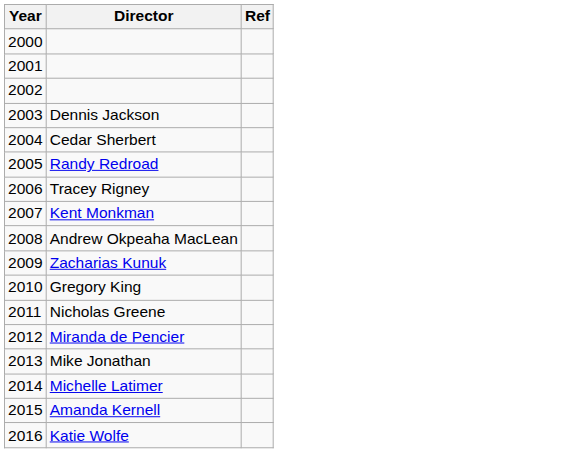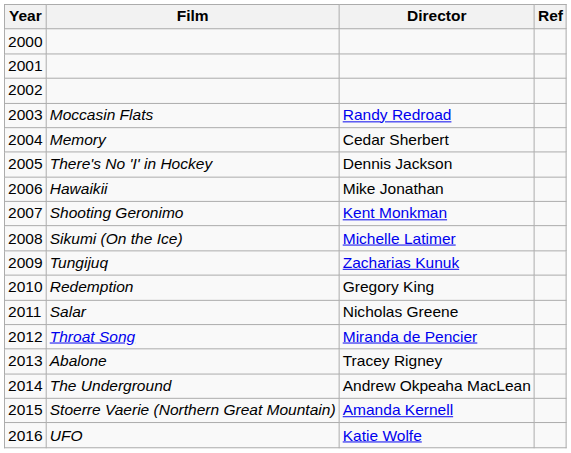+ column: Film | Moccasin Flats | Memory | There's No 'I' in Hockey | Hawaikii | Shooting Geronimo | Sikumi (On the Ice) | Tungijuq | Redemption | Salar | Throat Song | Abalone | The Underground | Stoerre Vaerie (Northern Great Mountain) | UFO
2003 | Director: Dennis Jackson -> Randy Redroad
2005 | Director: Randy Redroad -> Dennis Jackson
2006 | Director: Tracey Rigney -> Mike Jonathan
2008 | Director: Andrew Okpeaha MacLean -> Michelle Latimer
2013 | Director: Mike Jonathan -> Tracey Rigney
2014 | Director: Michelle Latimer -> Andrew Okpeaha MacLean
